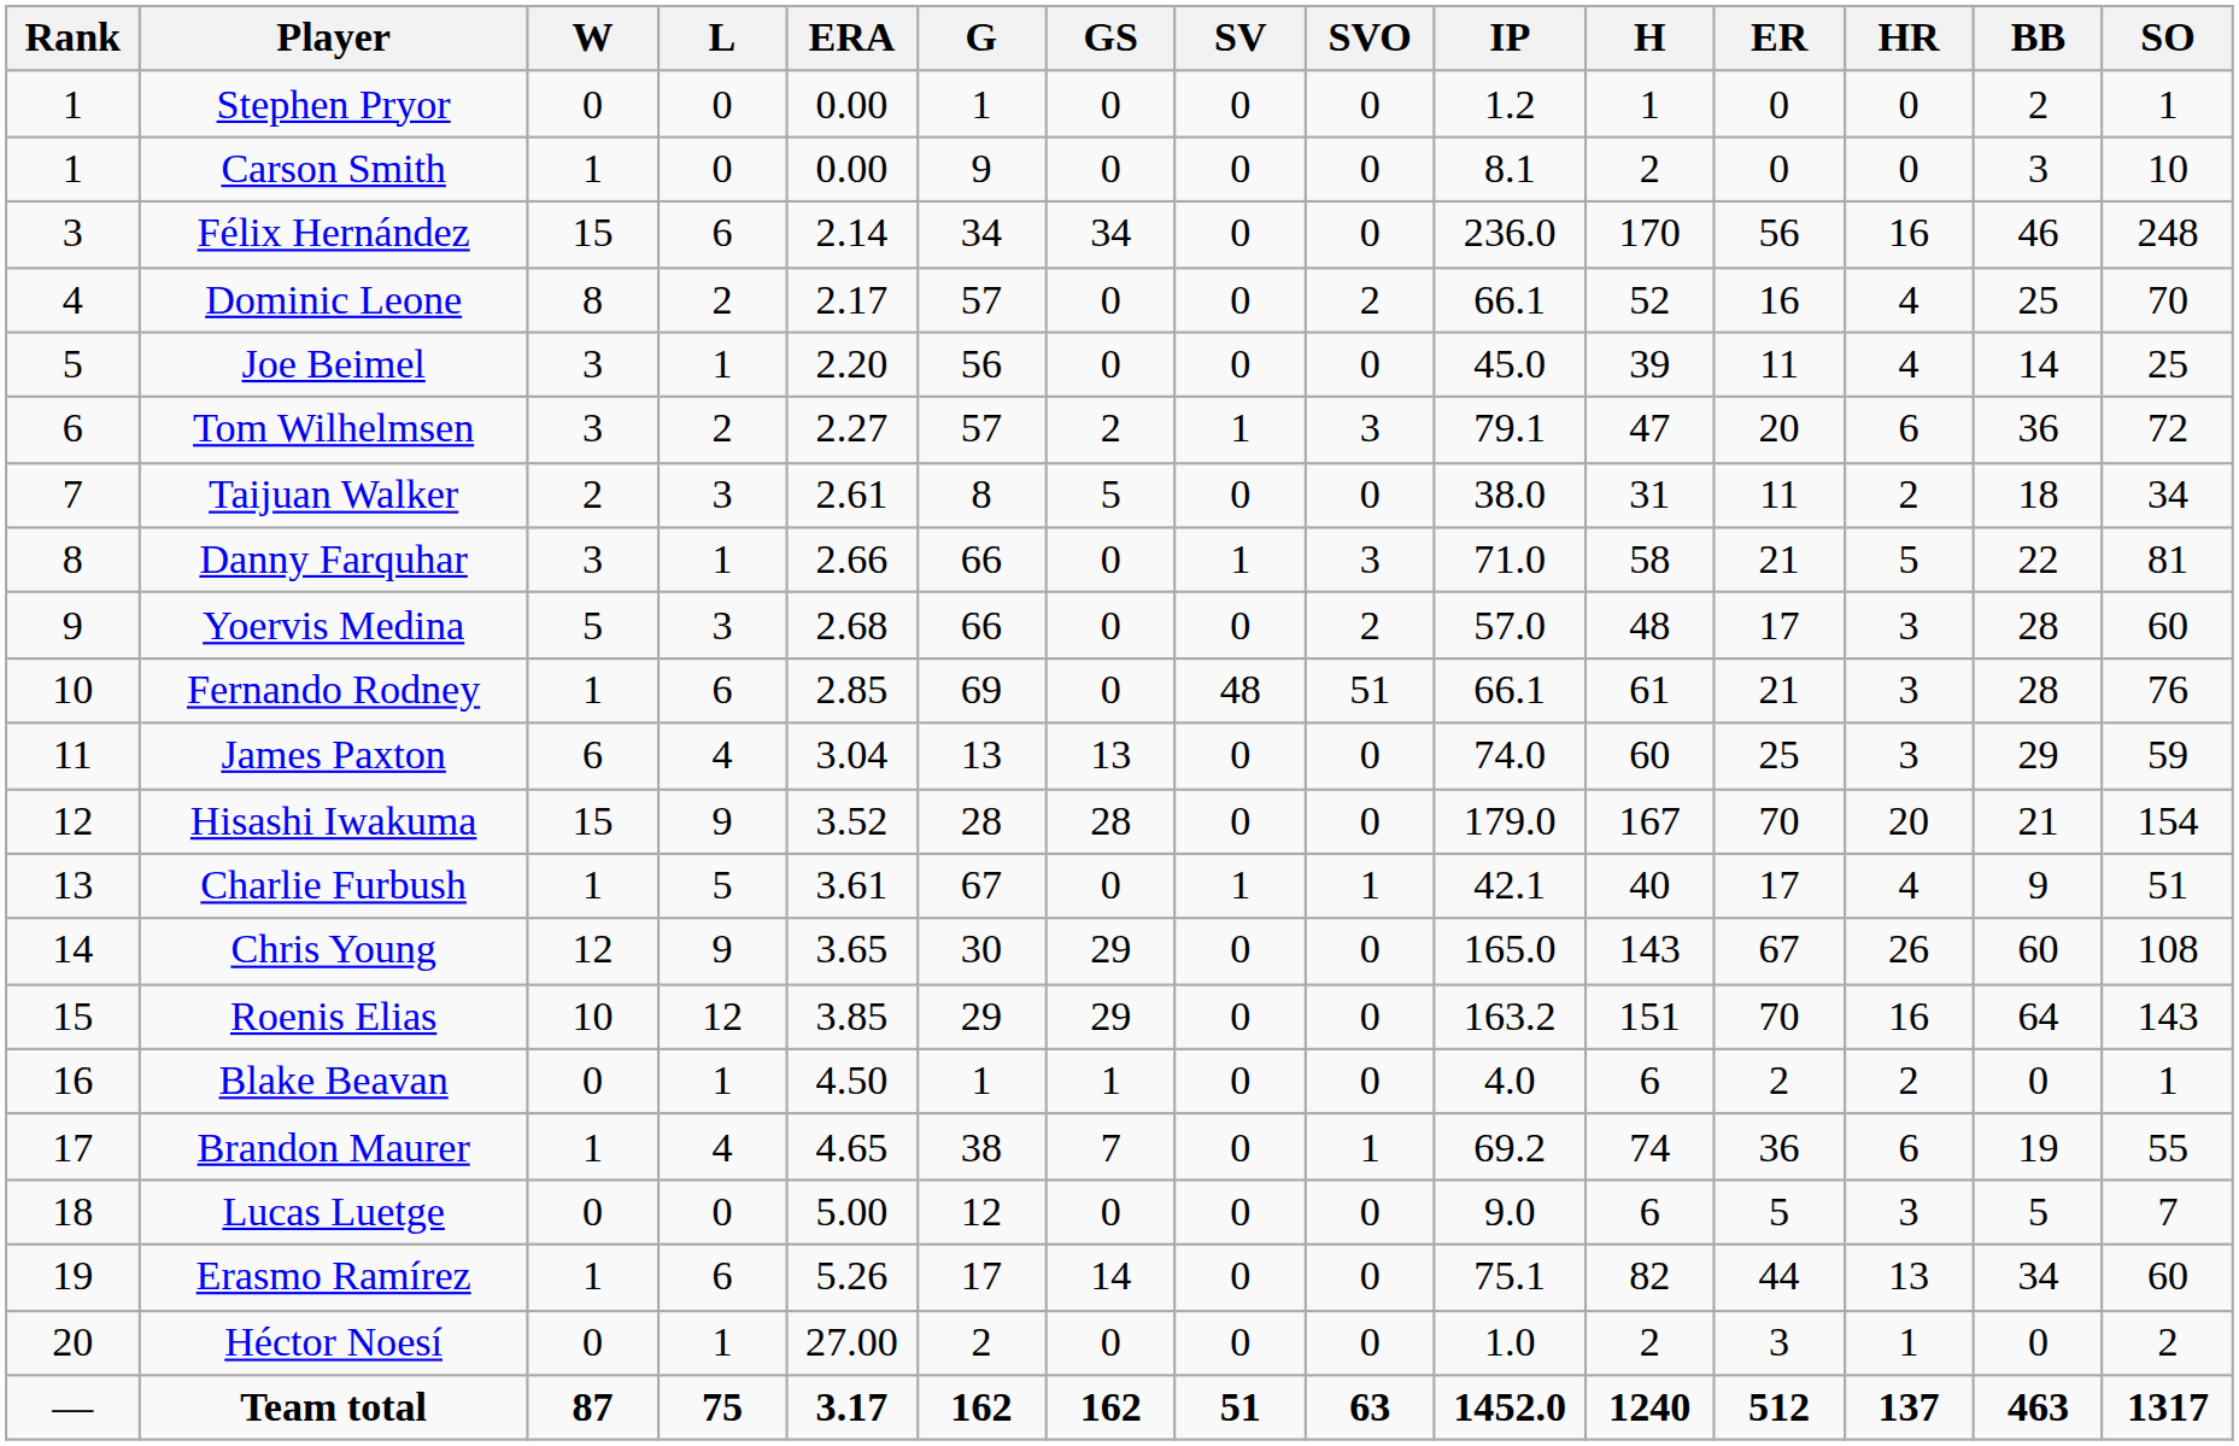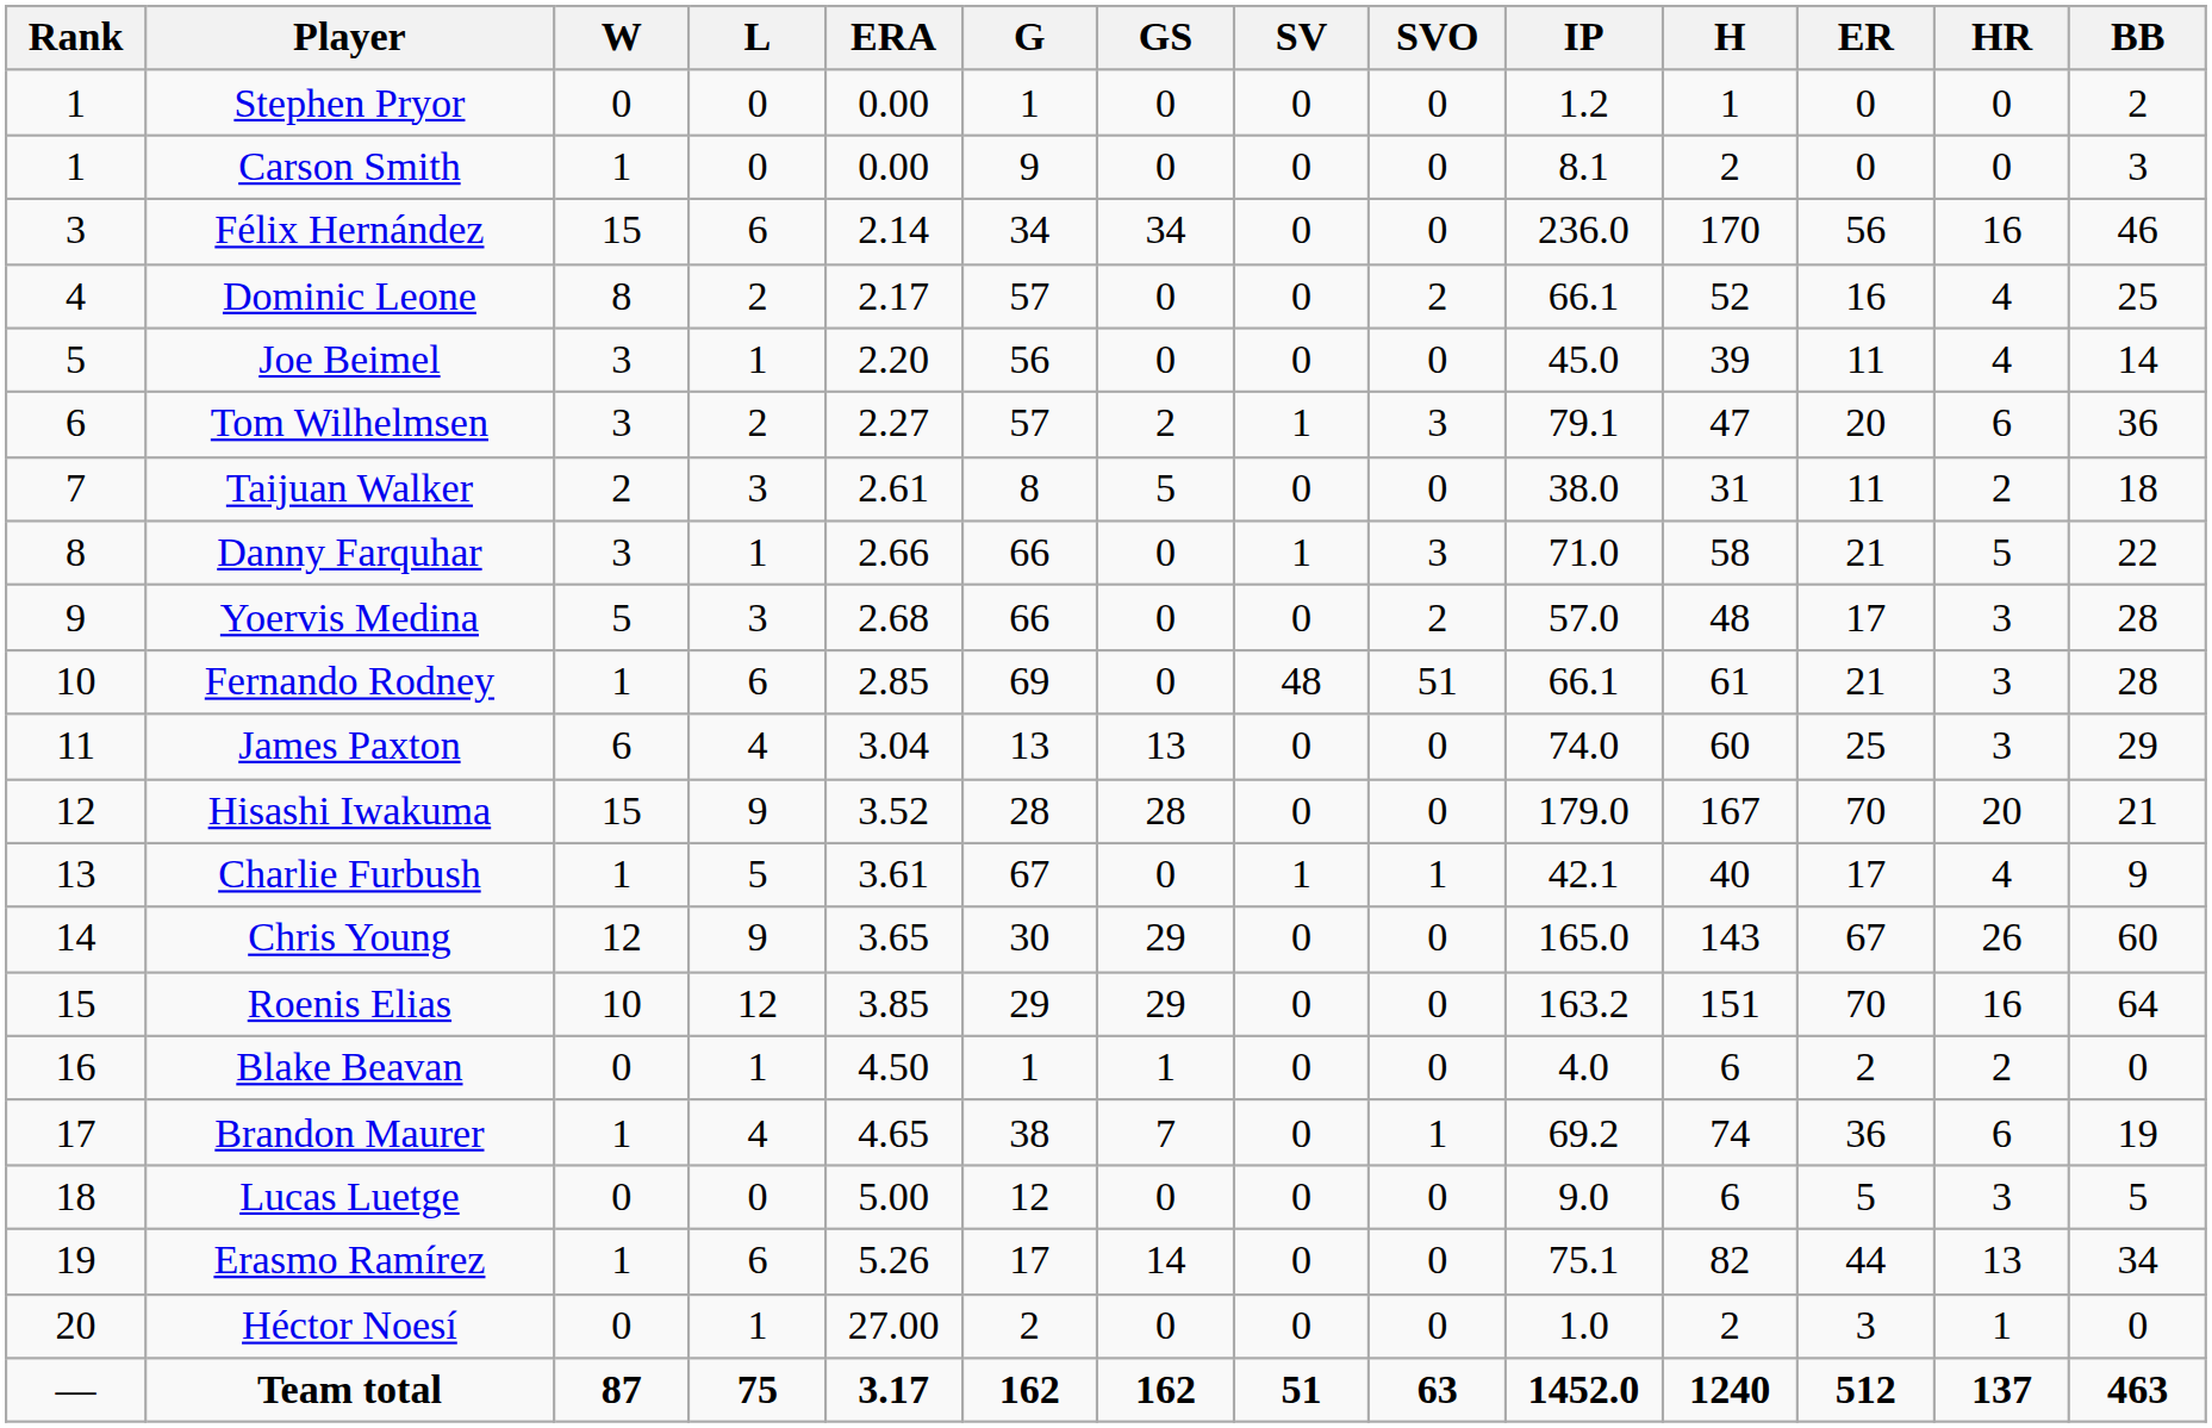- column: SO | 1 | 10 | 248 | 70 | 25 | 72 | 34 | 81 | 60 | 76 | 59 | 154 | 51 | 108 | 143 | 1 | 55 | 7 | 60 | 2 | 1317
